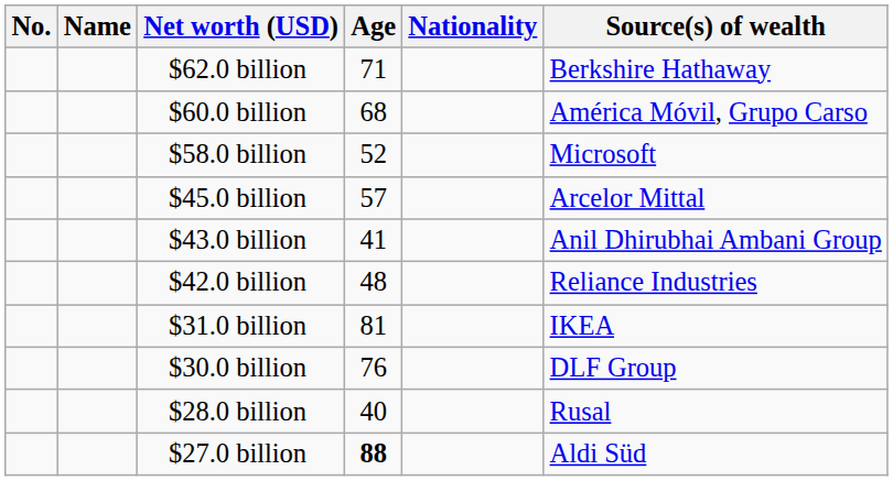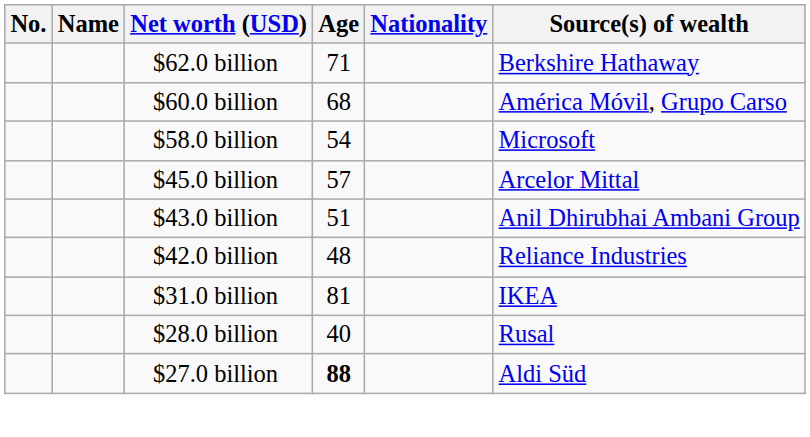$58.0 billion | Age: 52 -> 54
$43.0 billion | Age: 41 -> 51
- row: $30.0 billion | 76 | DLF Group
